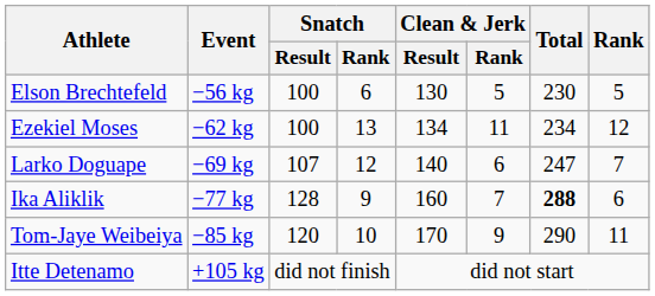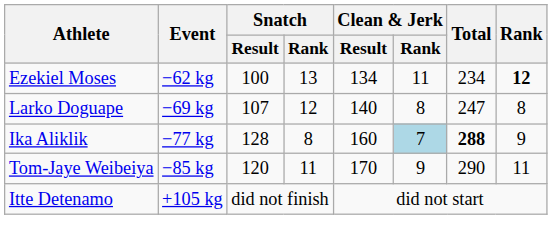- row: Elson Brechtefeld | −56 kg | 100 | 6 | 130 | 5 | 230 | 5
Ezekiel Moses | Rank: normal -> bold
Larko Doguape | Clean & Jerk / Rank: 6 -> 8
Larko Doguape | Rank: 7 -> 8
Ika Aliklik | Snatch / Rank: 9 -> 8
Ika Aliklik | Clean & Jerk / Rank: no background -> lightblue background
Ika Aliklik | Rank: 6 -> 9
Tom-Jaye Weibeiya | Snatch / Rank: 10 -> 11
